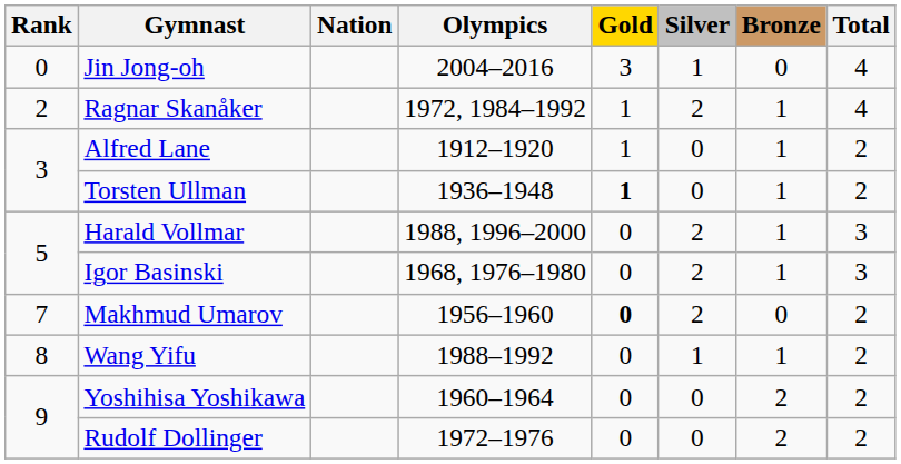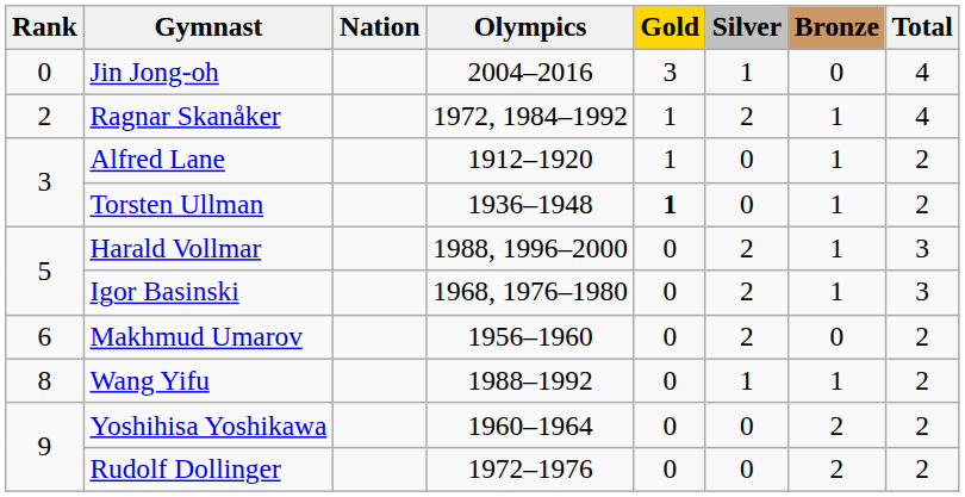Makhmud Umarov | Rank: 7 -> 6
Makhmud Umarov | Gold: bold -> normal
